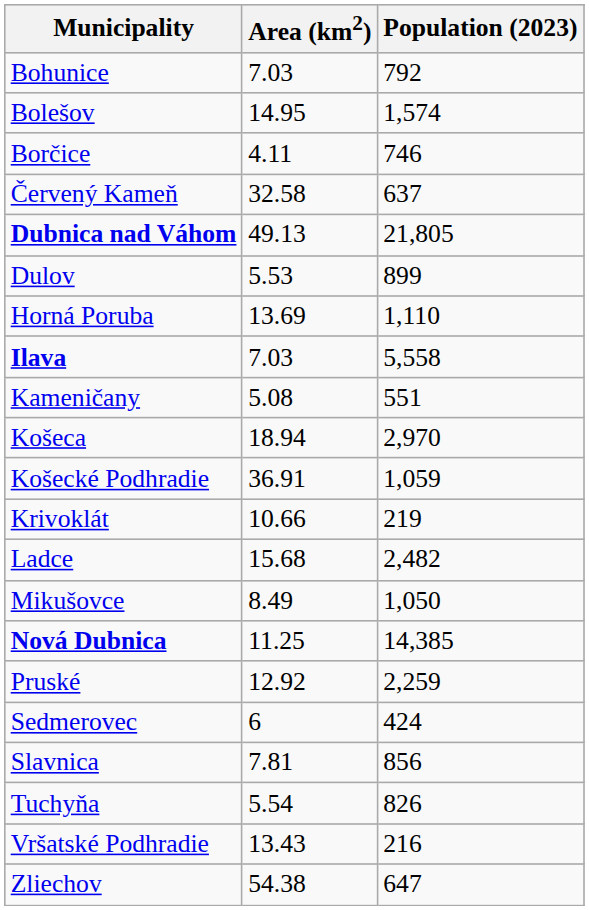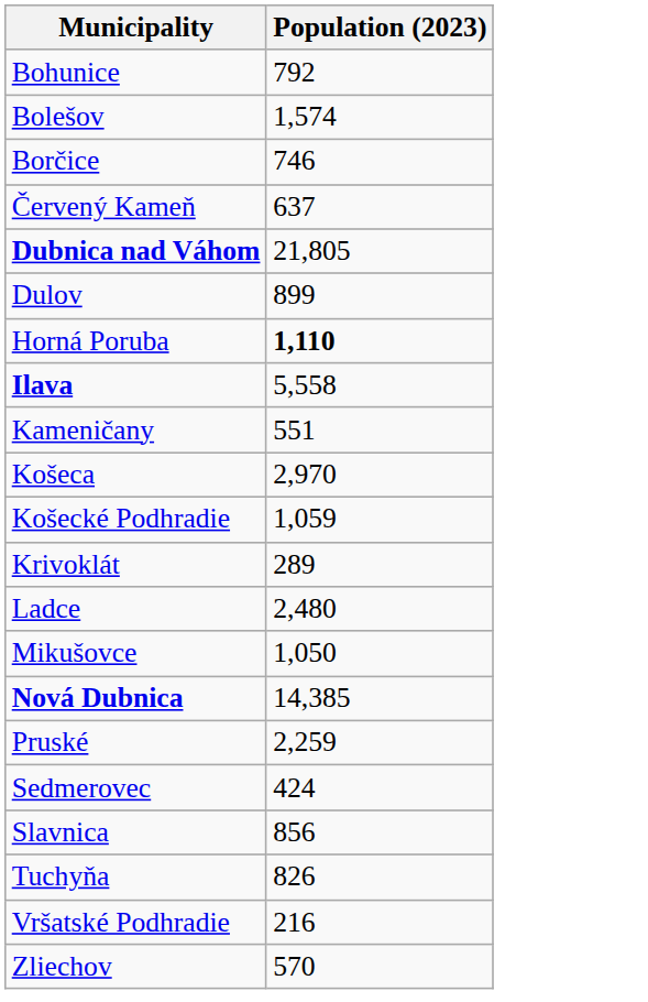- column: Area (km2) | 7.03 | 14.95 | 4.11 | 32.58 | 49.13 | 5.53 | 13.69 | 7.03 | 5.08 | 18.94 | 36.91 | 10.66 | 15.68 | 8.49 | 11.25 | 12.92 | 6 | 7.81 | 5.54 | 13.43 | 54.38
Horná Poruba | Population (2023): normal -> bold
Krivoklát | Population (2023): 219 -> 289
Ladce | Population (2023): 2,482 -> 2,480
Zliechov | Population (2023): 647 -> 570
